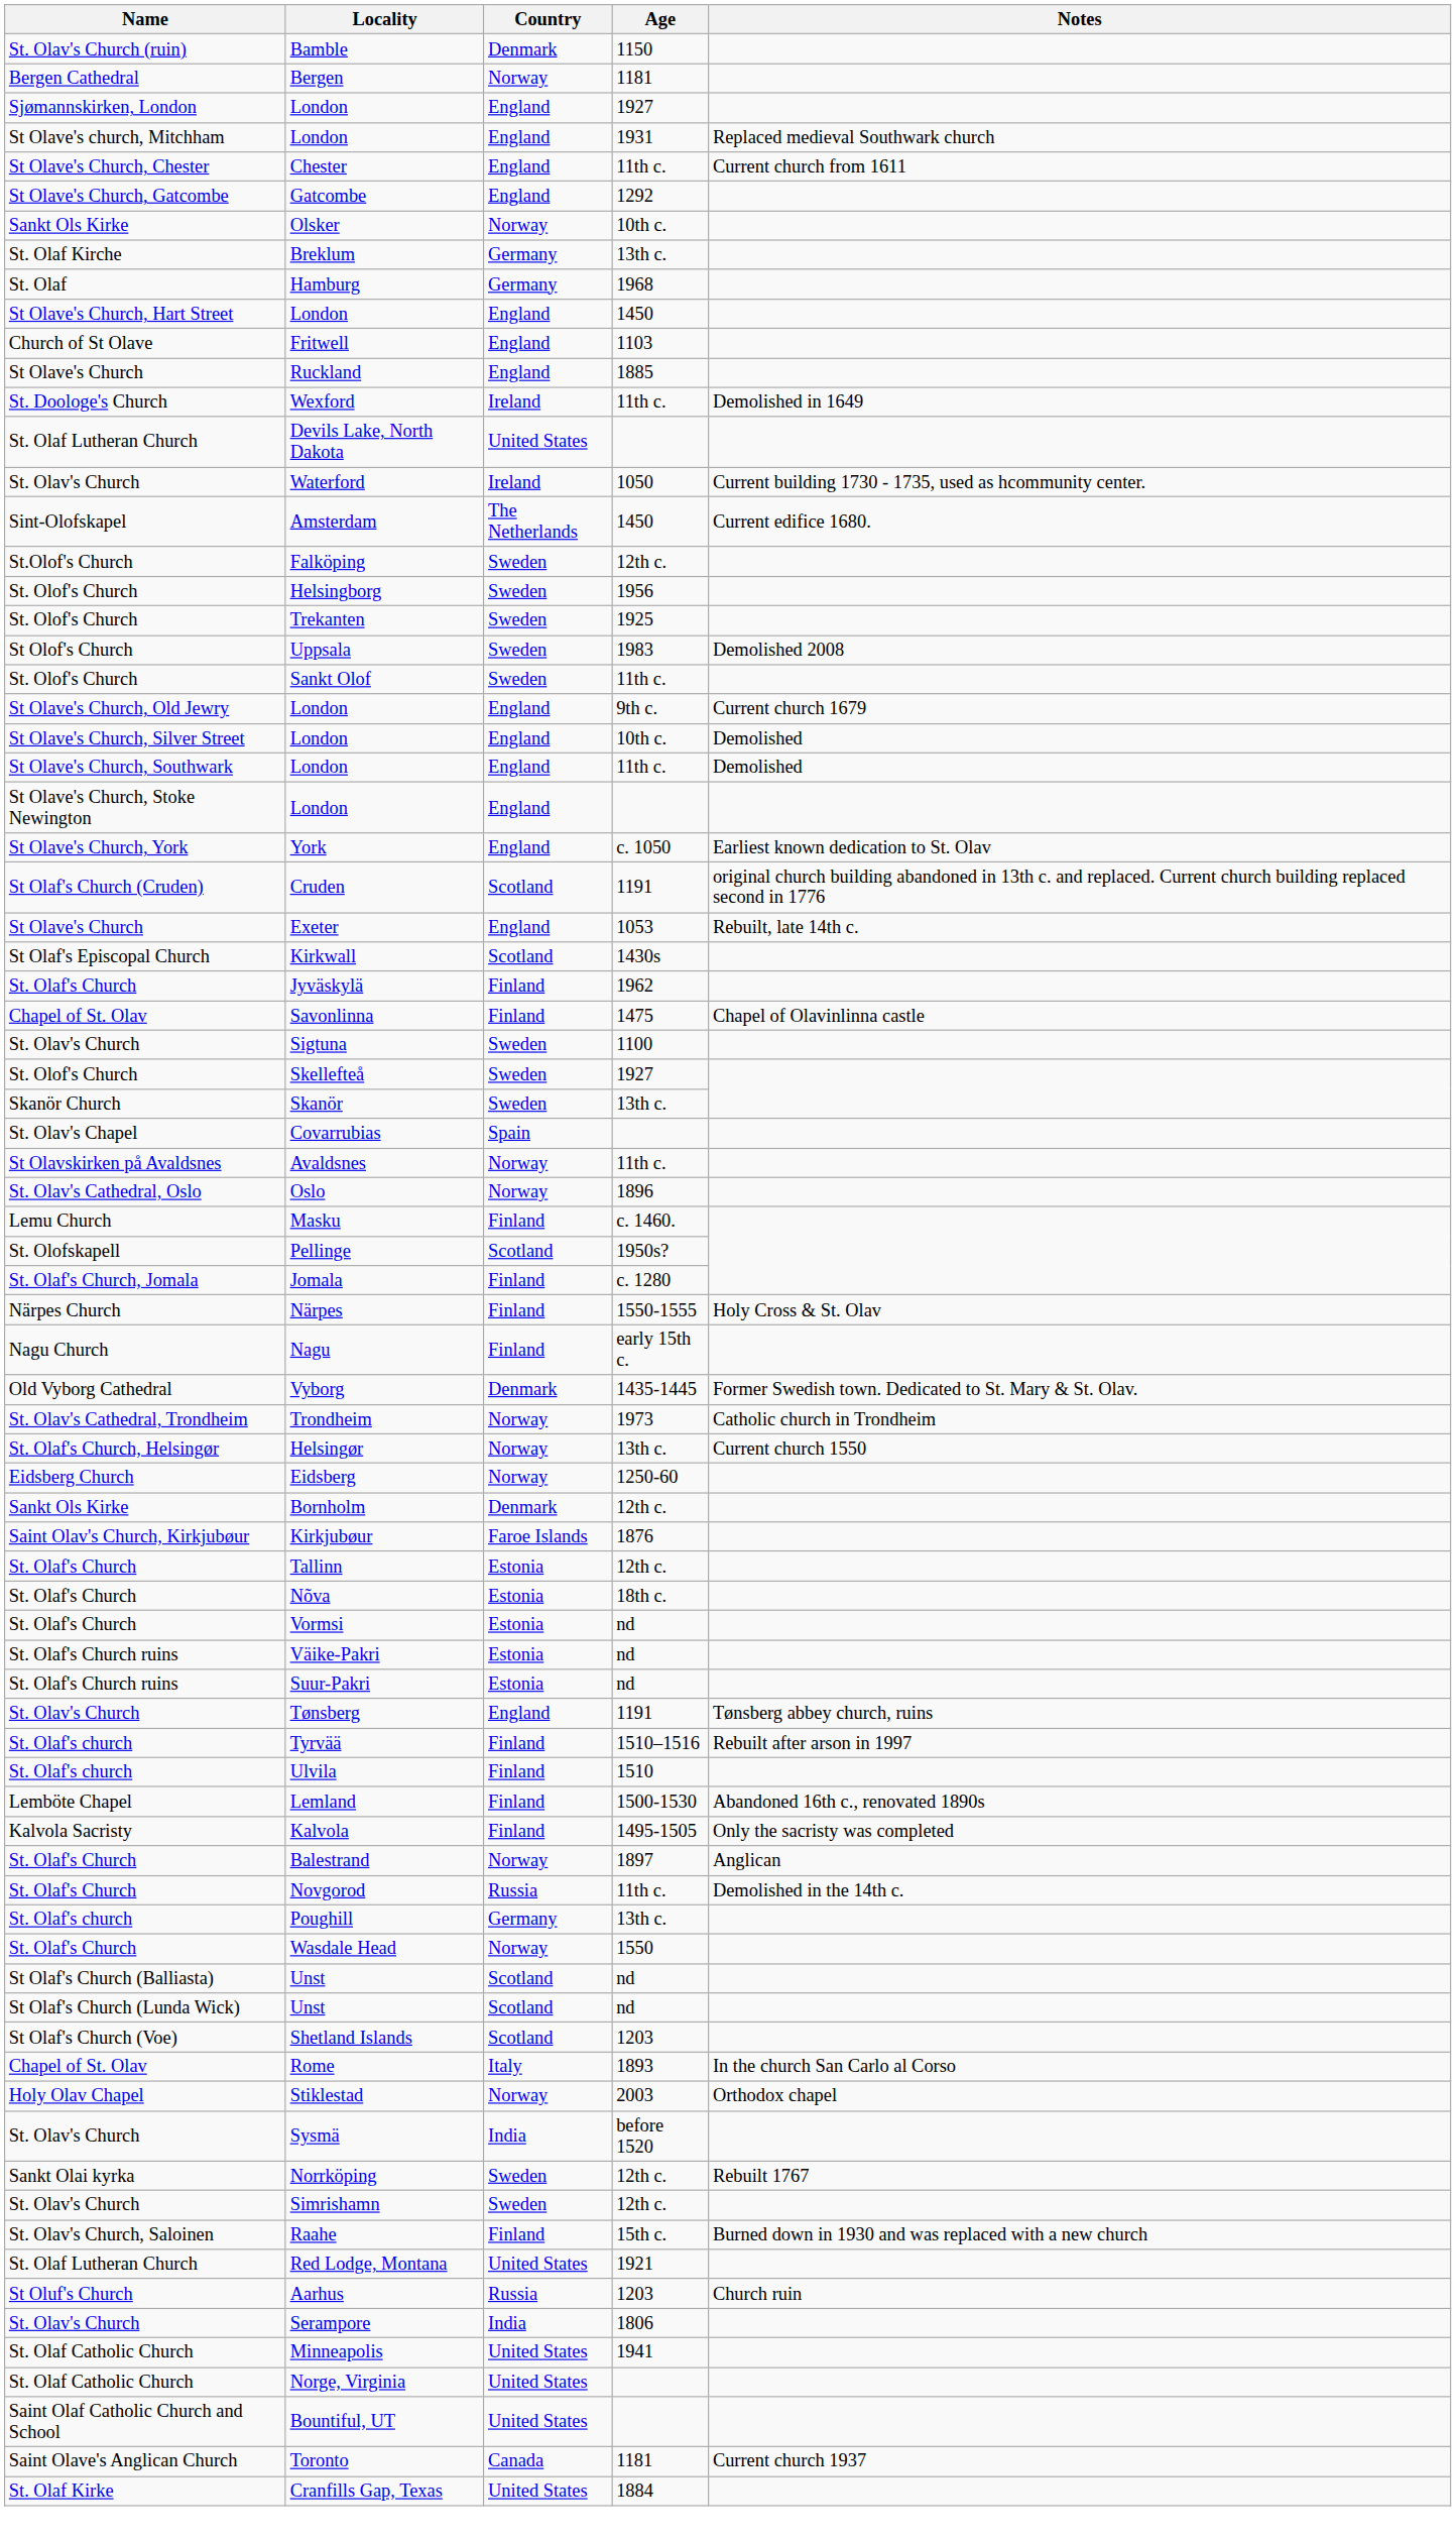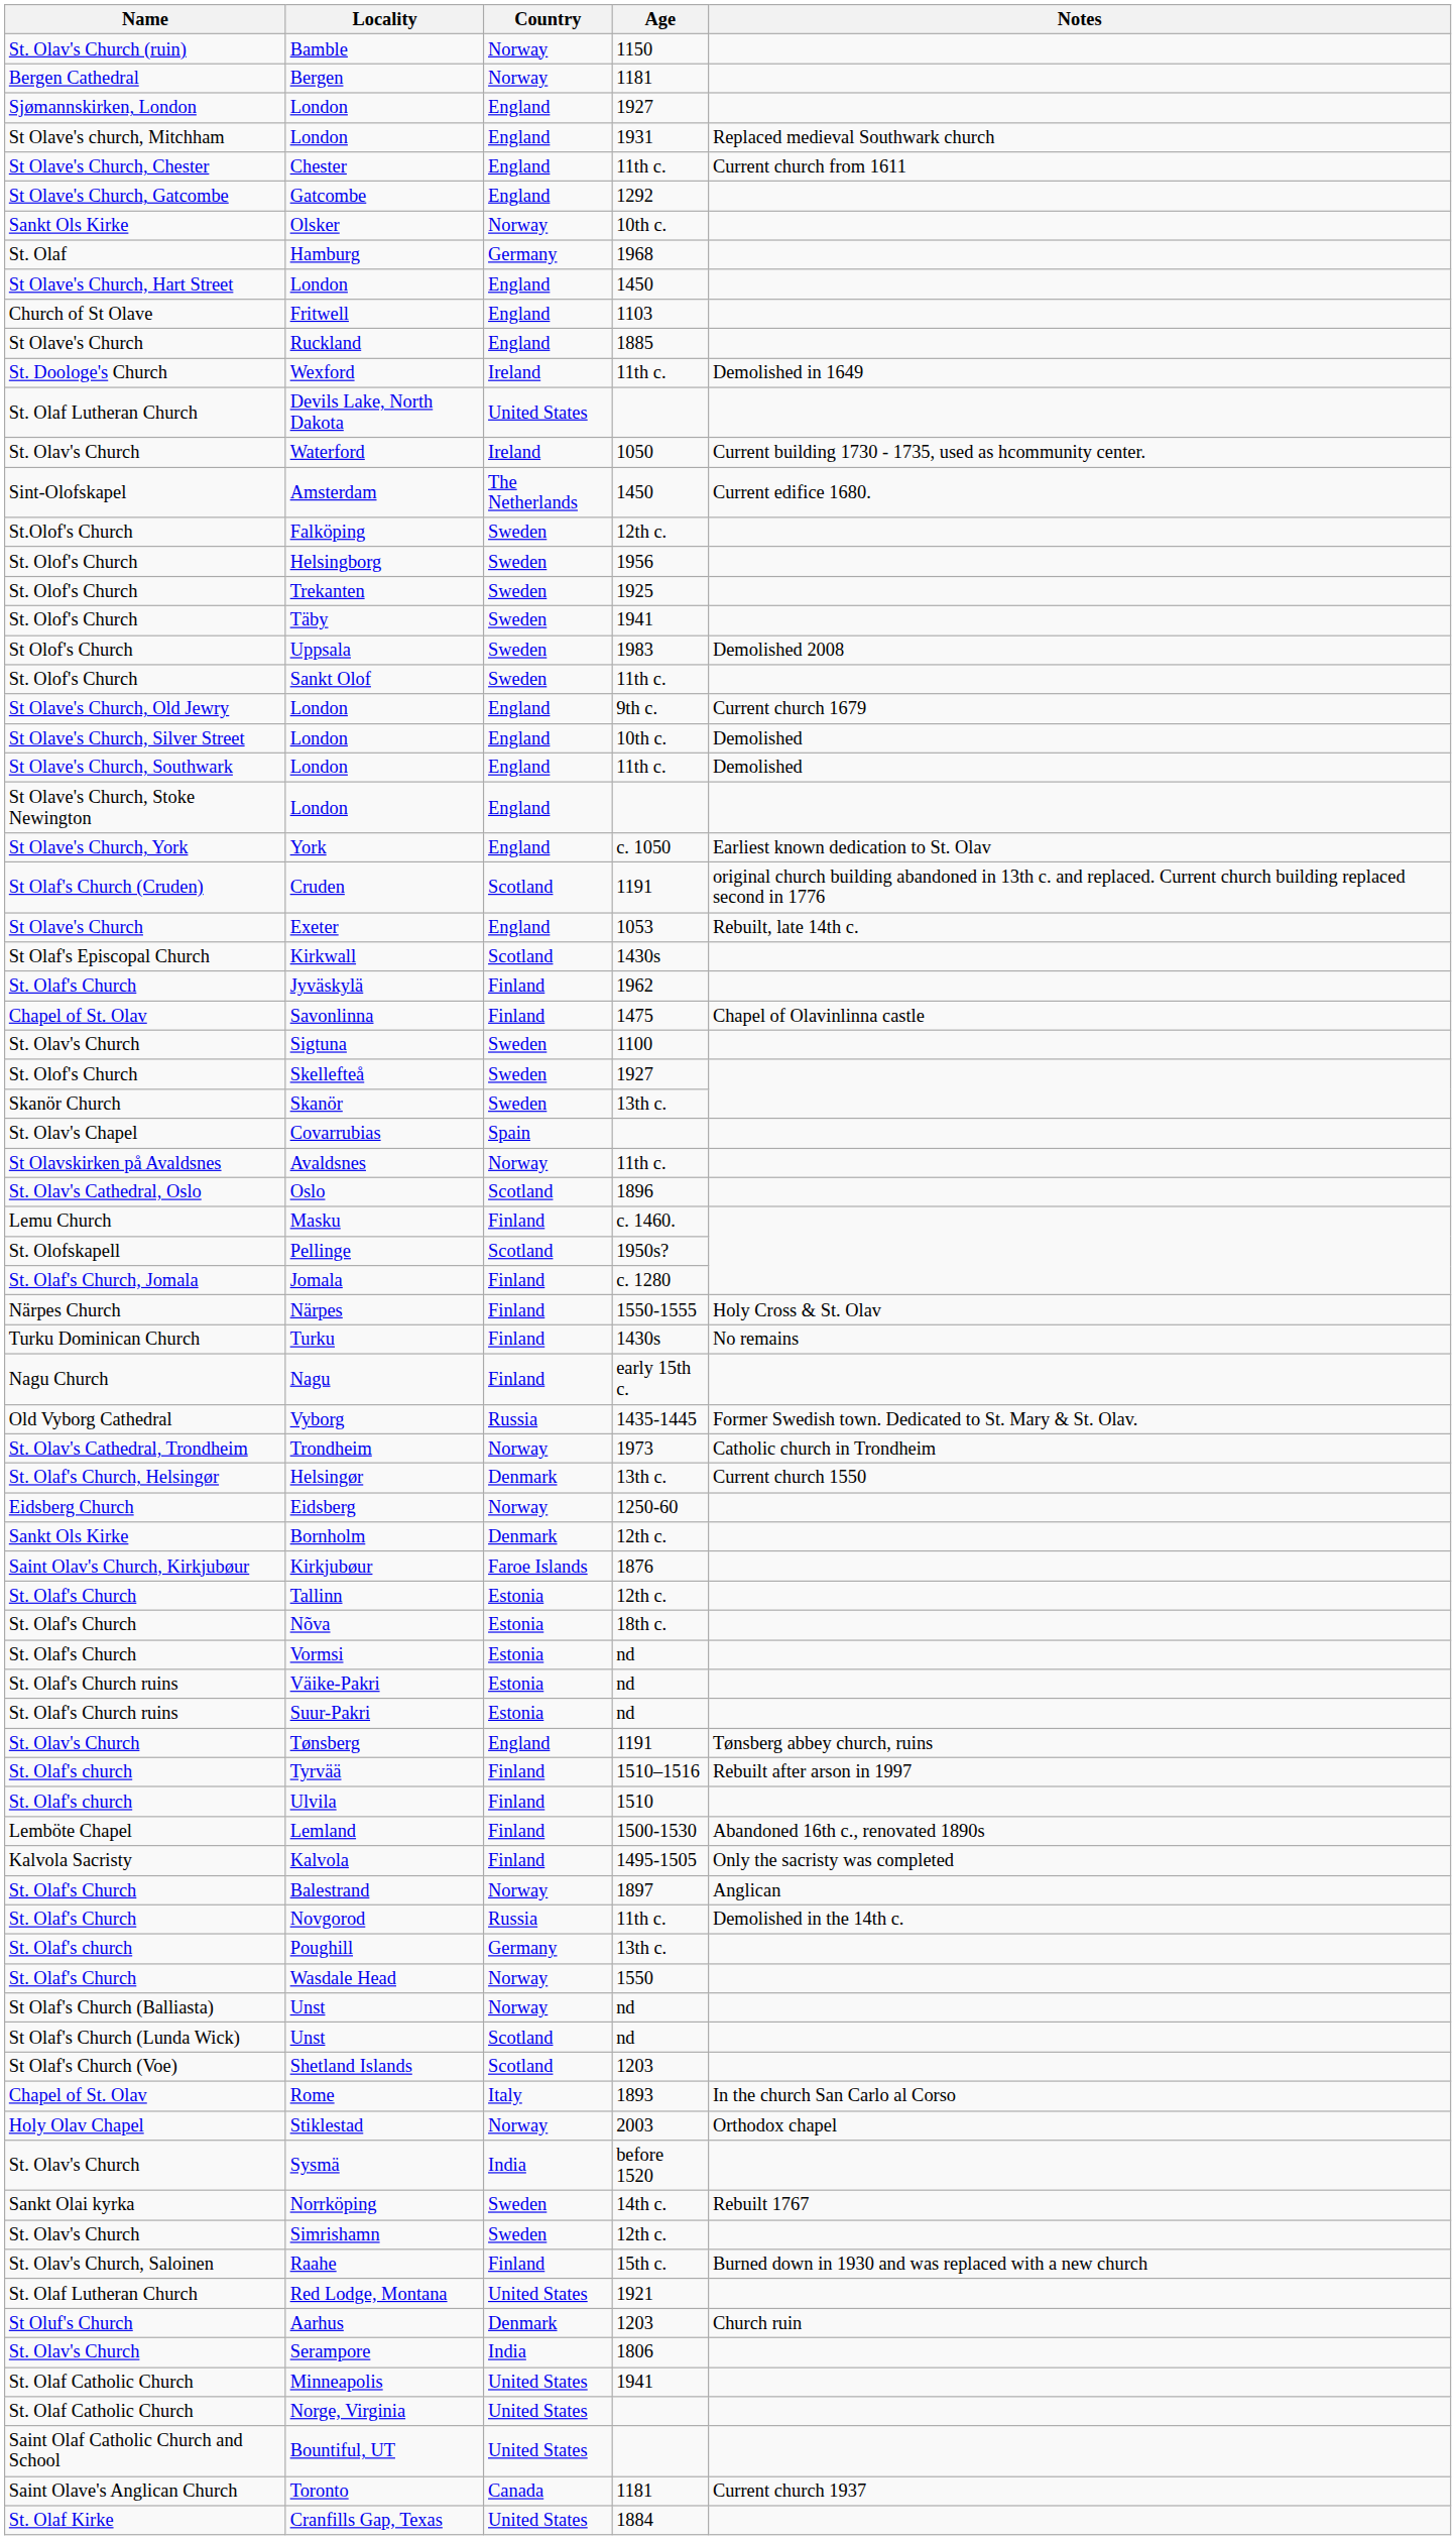Bamble | Country: Denmark -> Norway
- row: St. Olaf Kirche | Breklum | Germany | 13th c.
+ row: St. Olof's Church | Täby | Sweden | 1941
Oslo | Country: Norway -> Scotland
+ row: Turku Dominican Church | Turku | Finland | 1430s | No remains
Vyborg | Country: Denmark -> Russia
Helsingør | Country: Norway -> Denmark
St Olaf's Church (Balliasta) / Unst | Country: Scotland -> Norway
Norrköping | Age: 12th c. -> 14th c.
Aarhus | Country: Russia -> Denmark
